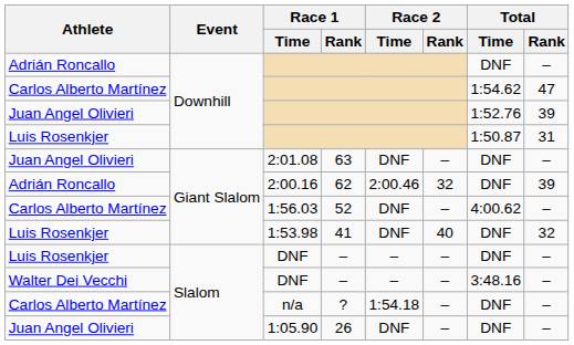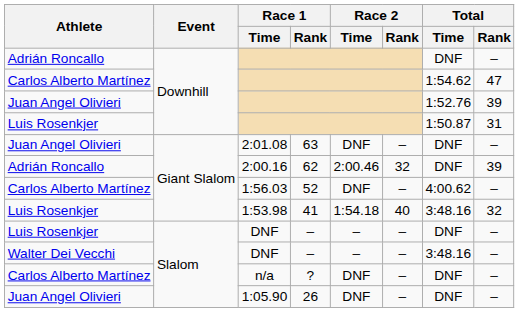1:53.98 | Race 2 / Time: DNF -> 1:54.18
1:53.98 | Total / Time: DNF -> 3:48.16
n/a | Race 2 / Time: 1:54.18 -> DNF
